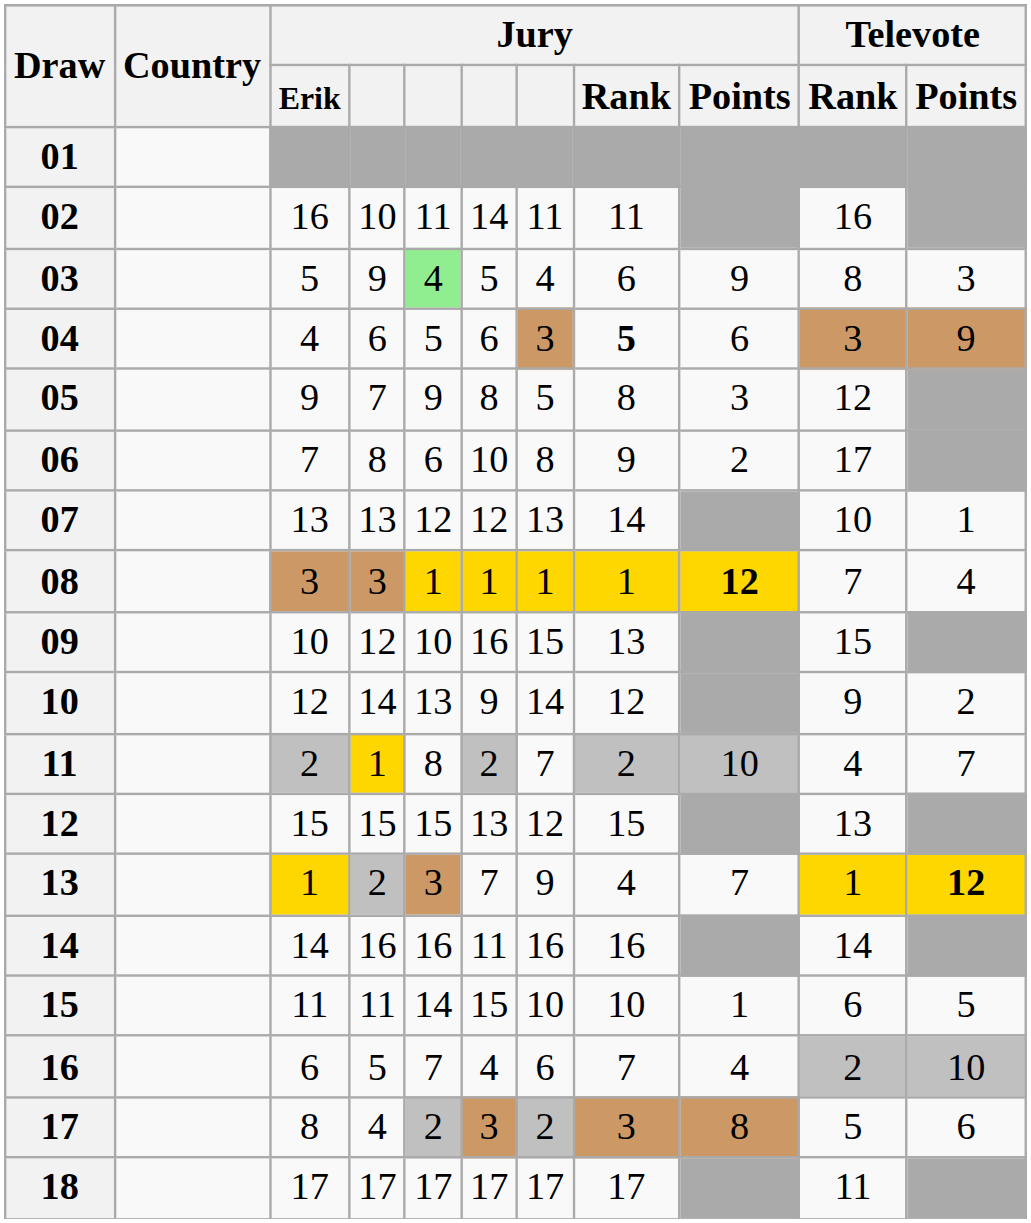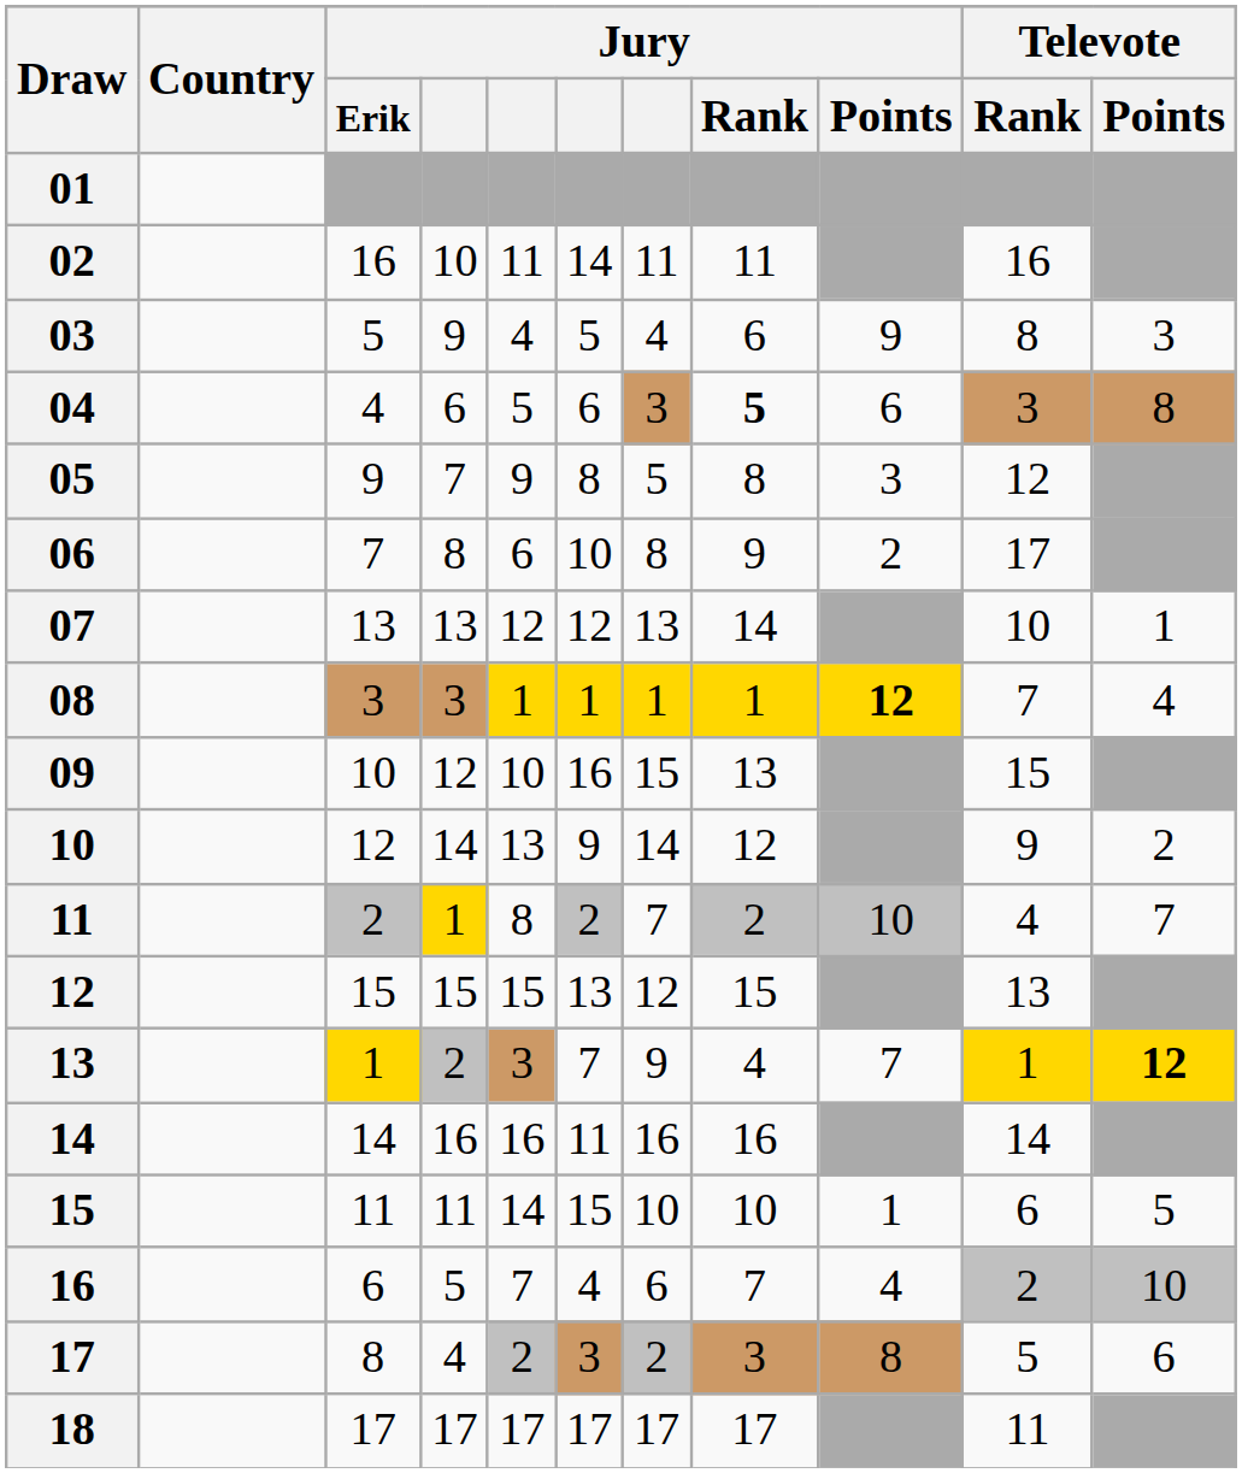03 | column 5: lightgreen background -> no background
04 | Televote / Points: 9 -> 8
